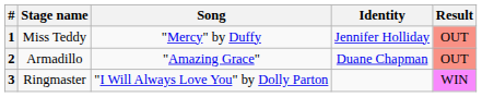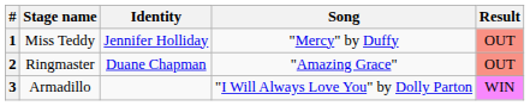columns swapped: Song <-> Identity
2 | Stage name: Armadillo -> Ringmaster
3 | Stage name: Ringmaster -> Armadillo
